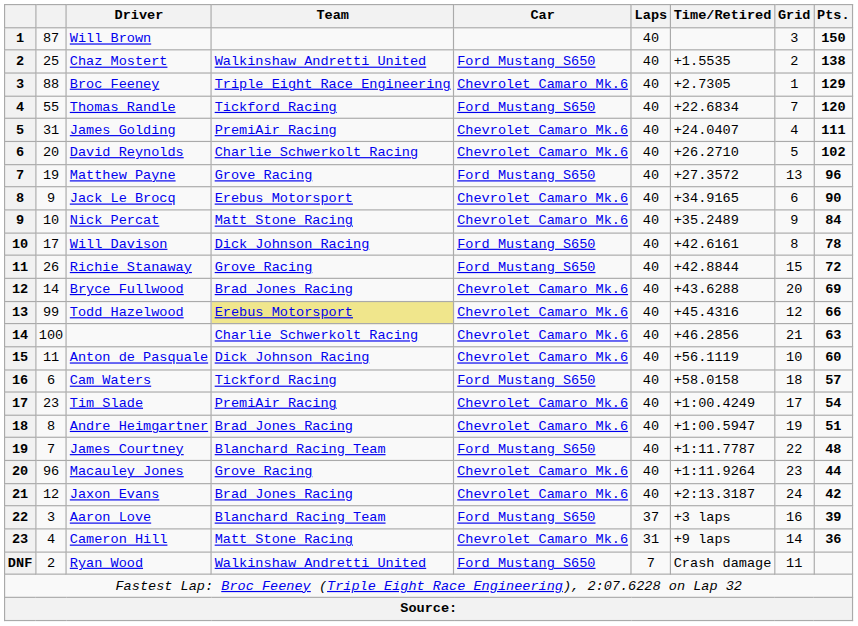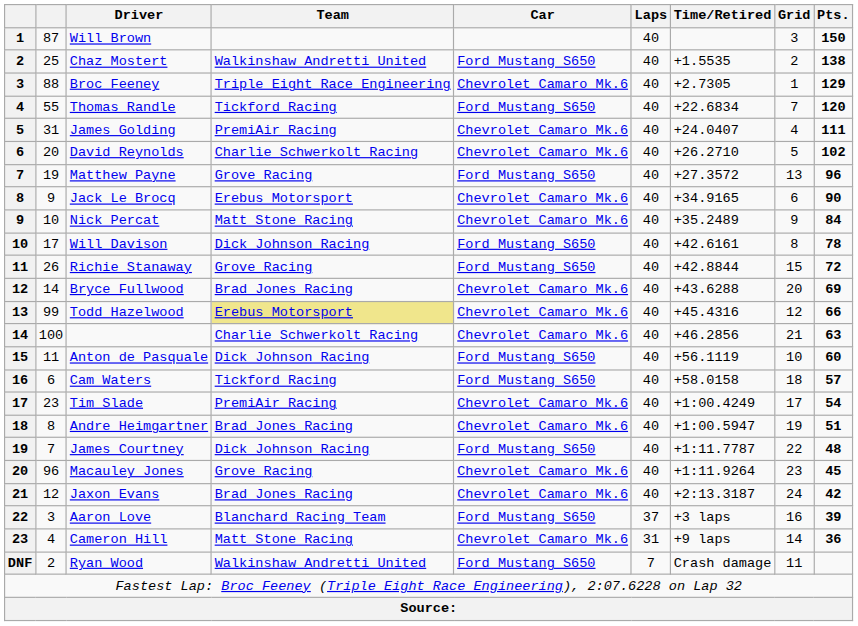Anton de Pasquale | Car: Chevrolet Camaro Mk.6 -> Ford Mustang S650
James Courtney | Team: Blanchard Racing Team -> Dick Johnson Racing
Macauley Jones | Pts.: 44 -> 45
